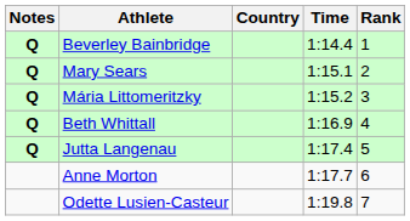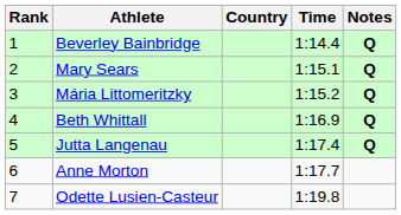columns swapped: Rank <-> Notes
